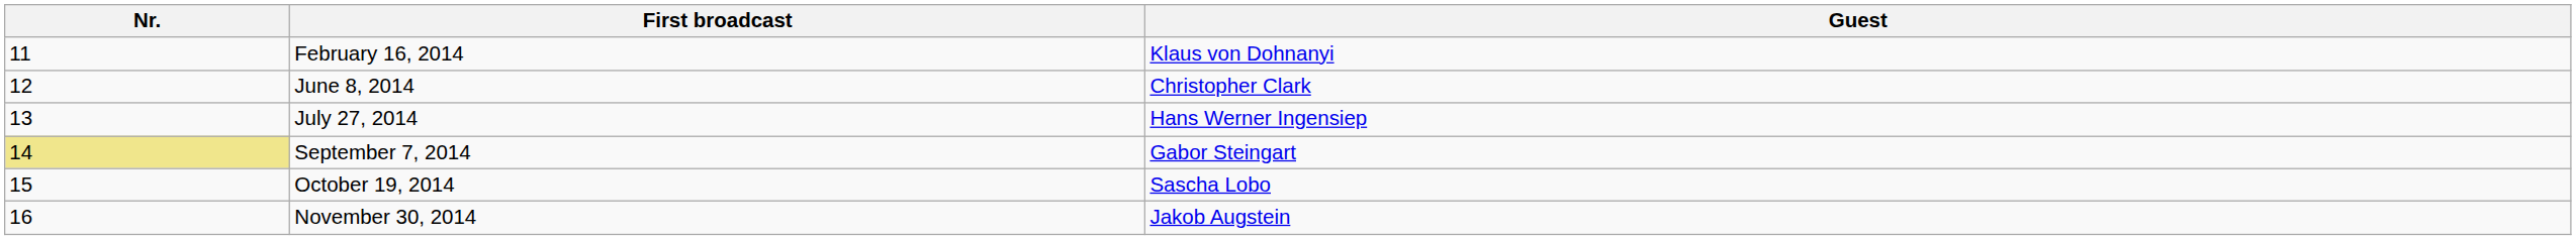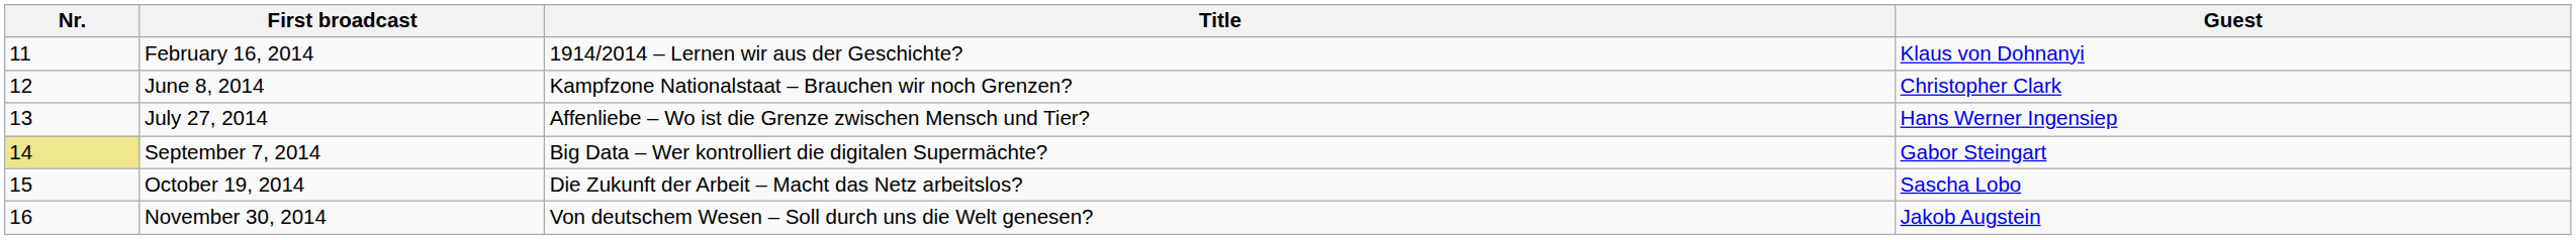+ column: Title | 1914/2014 – Lernen wir aus der Geschichte? | Kampfzone Nationalstaat – Brauchen wir noch Grenzen? | Affenliebe – Wo ist die Grenze zwischen Mensch und Tier? | Big Data – Wer kontrolliert die digitalen Supermächte? | Die Zukunft der Arbeit – Macht das Netz arbeitslos? | Von deutschem Wesen – Soll durch uns die Welt genesen?
